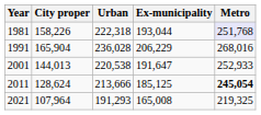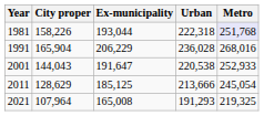columns swapped: Ex-municipality <-> Urban
2001 | City proper: 144,013 -> 144,043
2011 | City proper: 128,624 -> 128,629
2011 | Metro: bold -> normal
